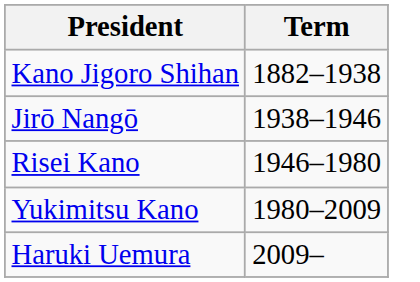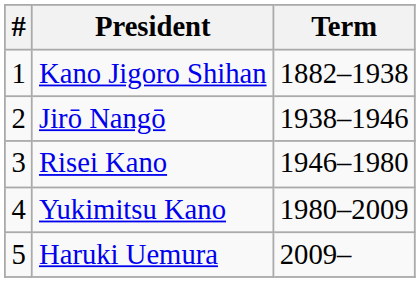+ column: # | 1 | 2 | 3 | 4 | 5
